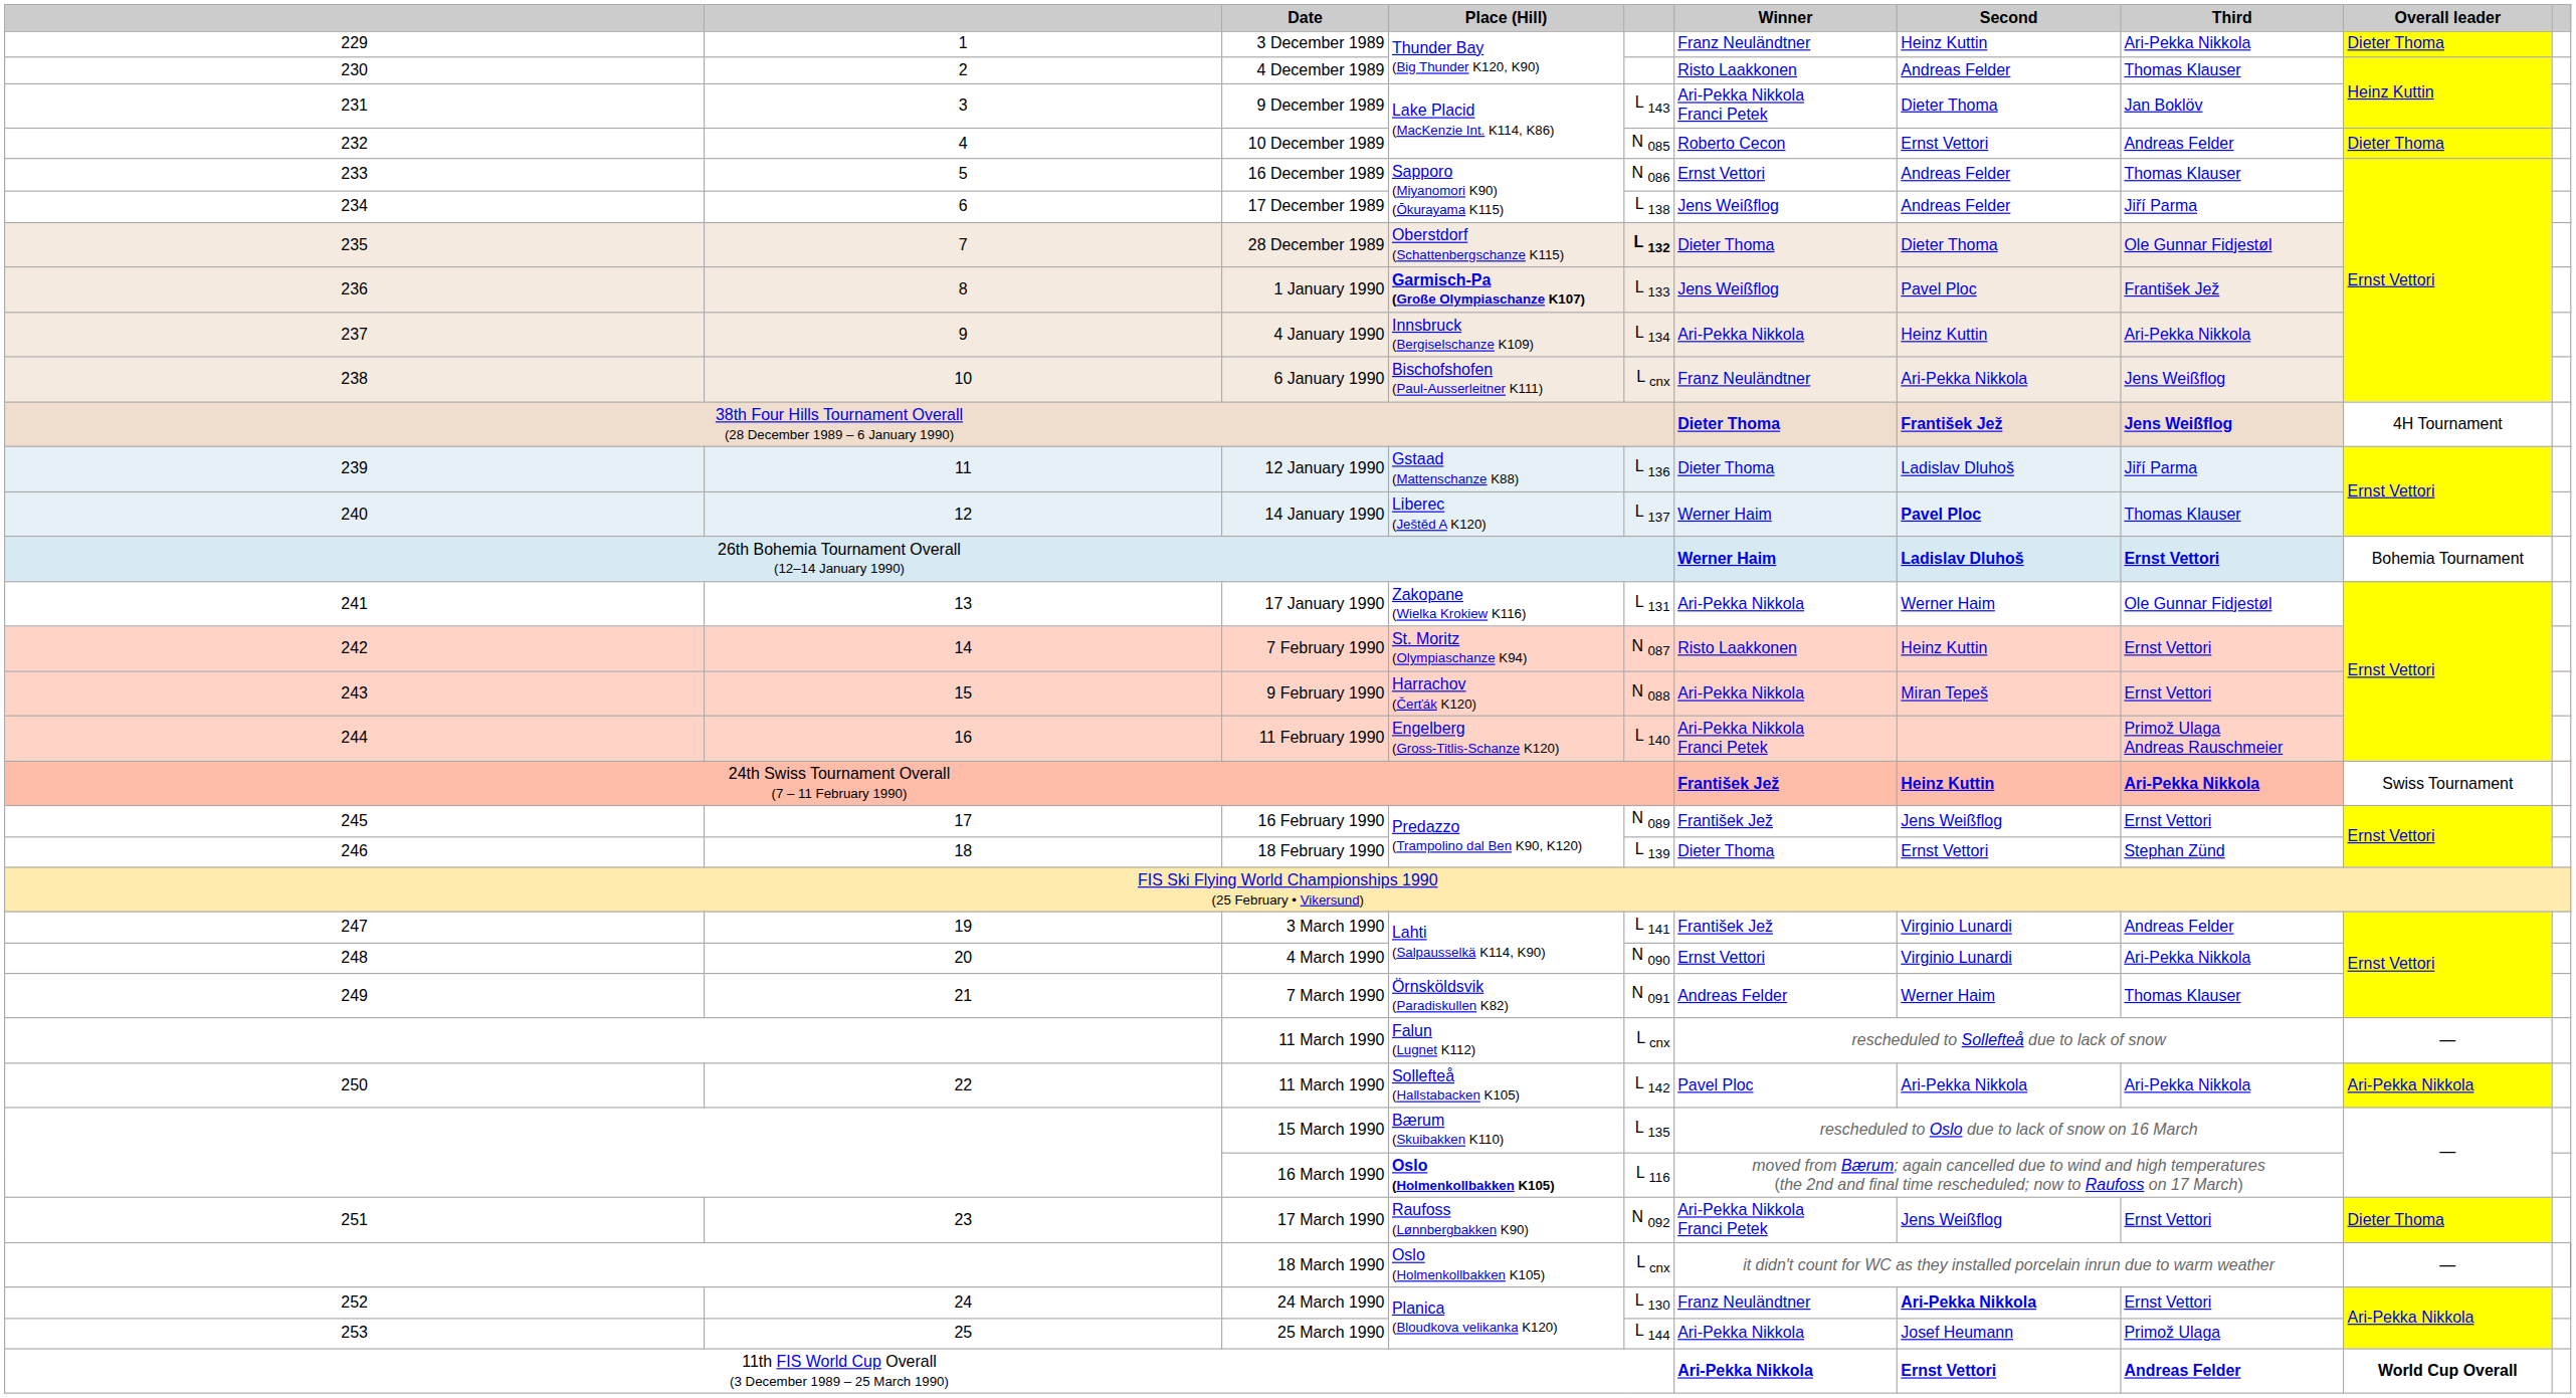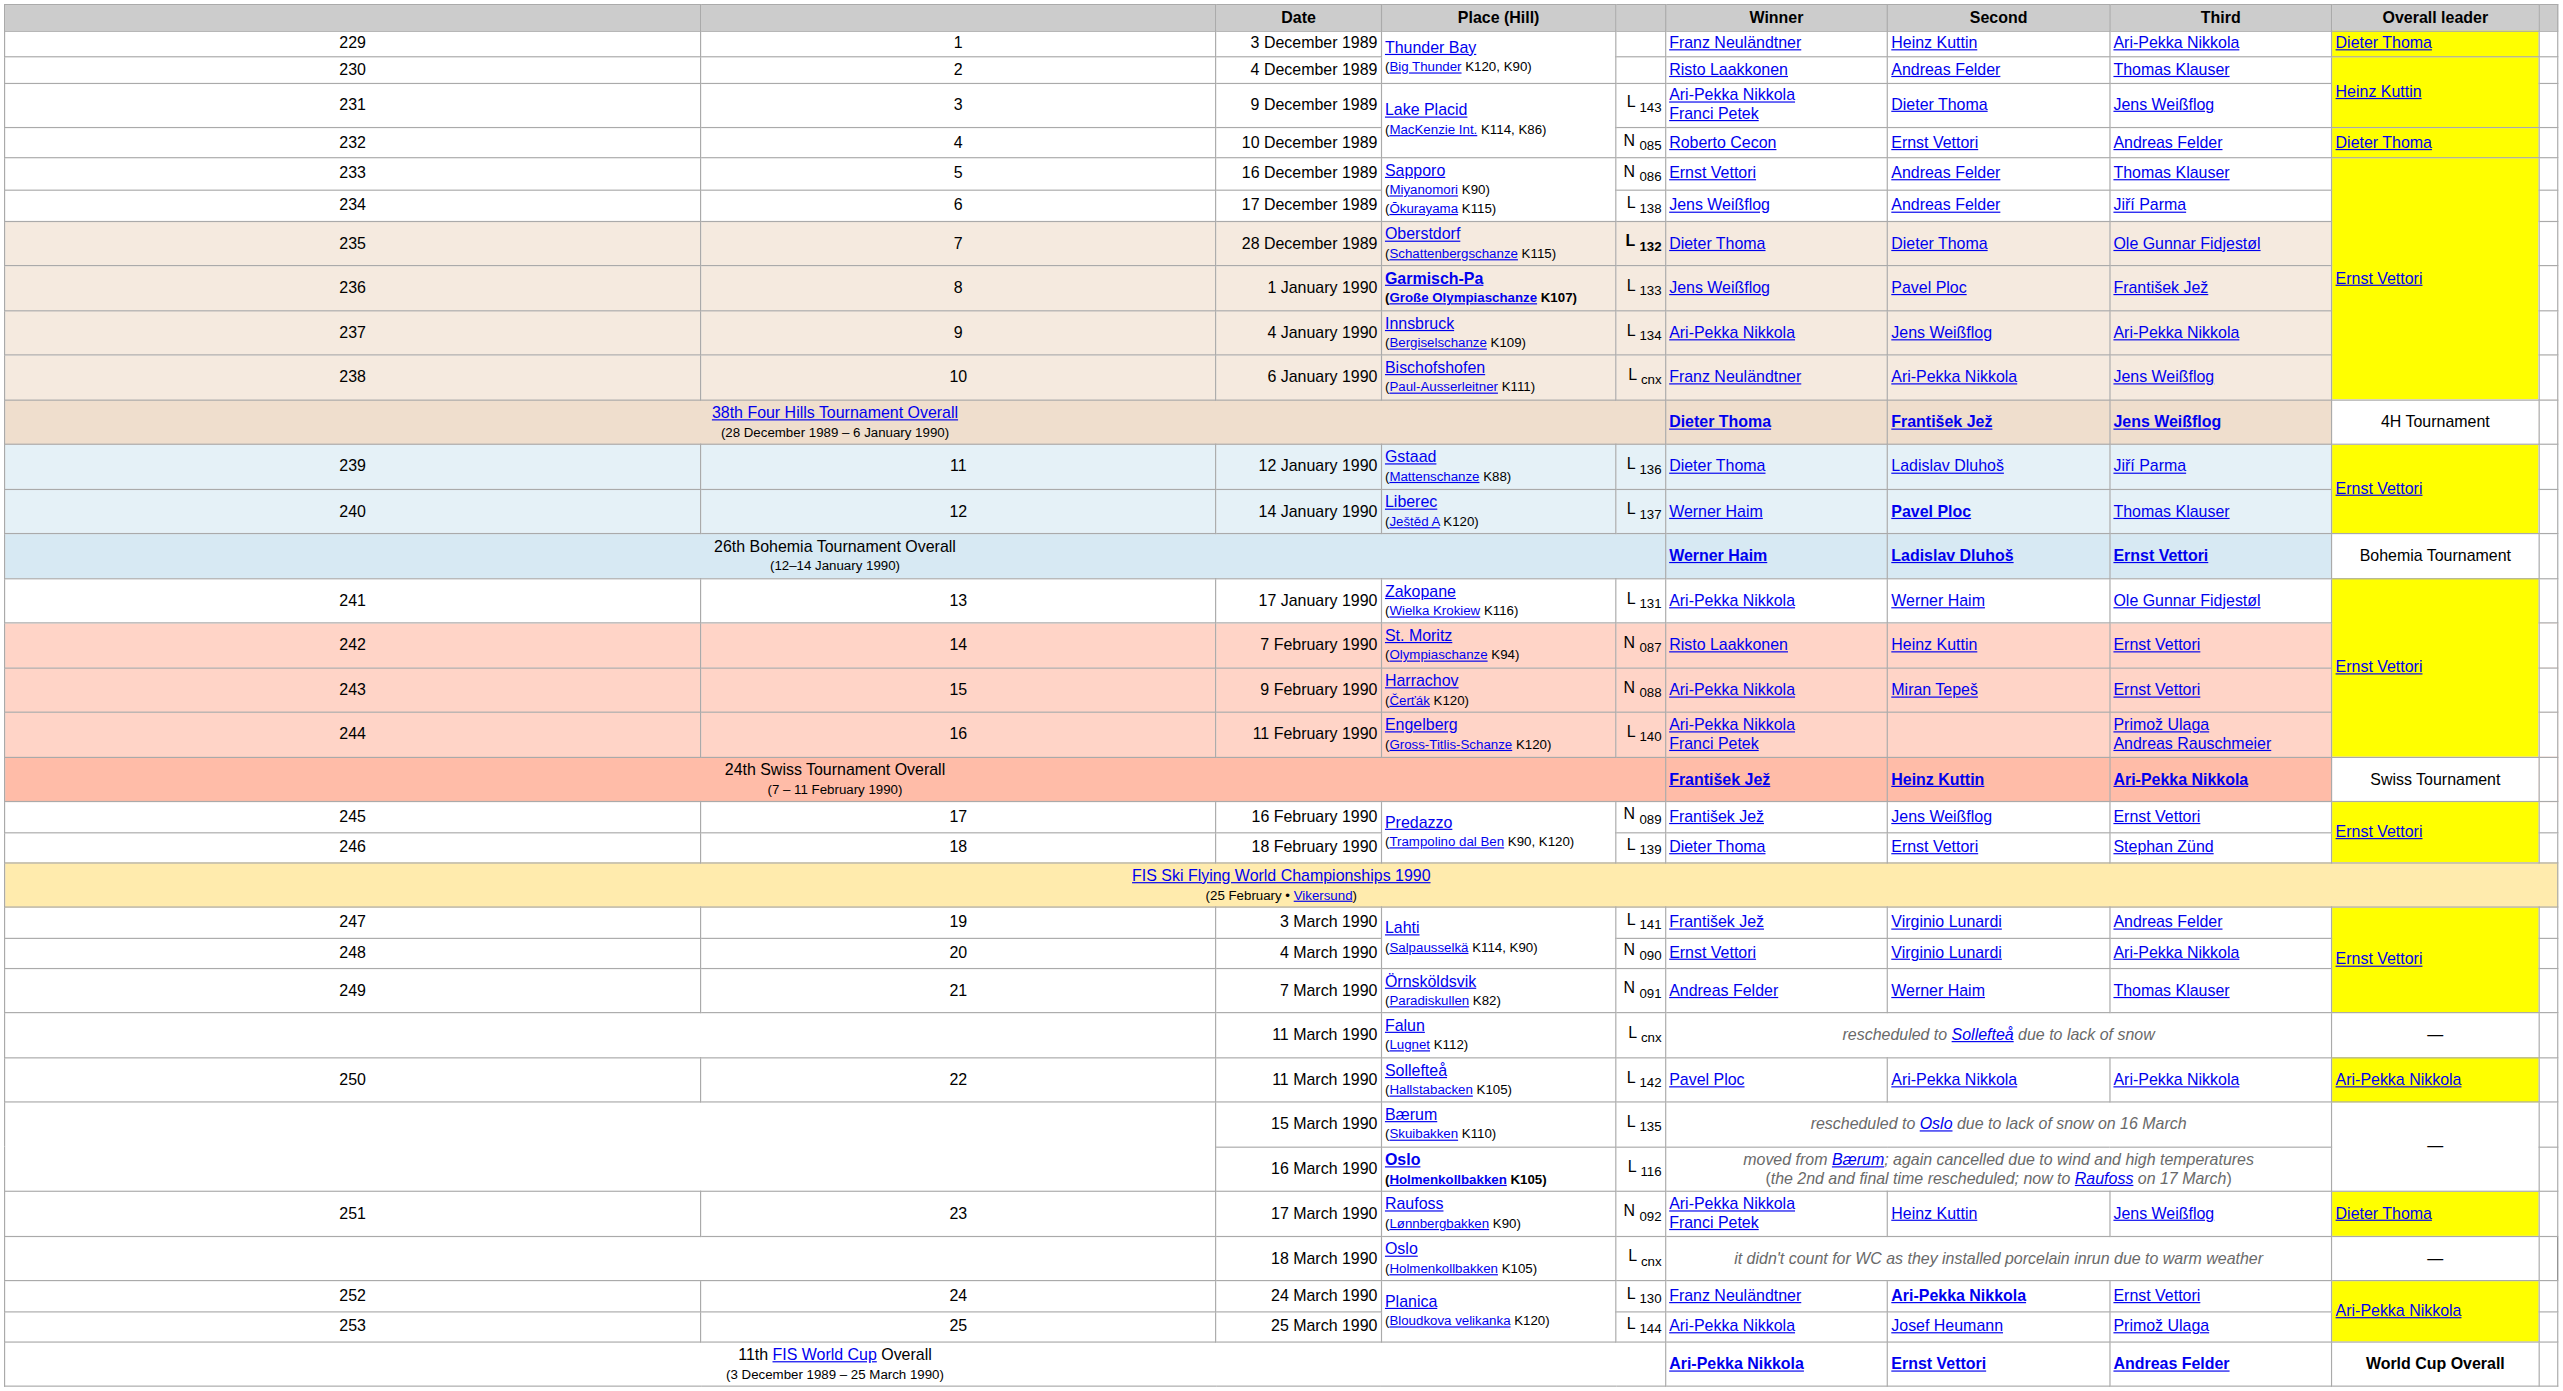9 December 1989 | Third: Jan Boklöv -> Jens Weißflog
4 January 1990 | Second: Heinz Kuttin -> Jens Weißflog
17 March 1990 | Second: Jens Weißflog -> Heinz Kuttin
17 March 1990 | Third: Ernst Vettori -> Jens Weißflog
